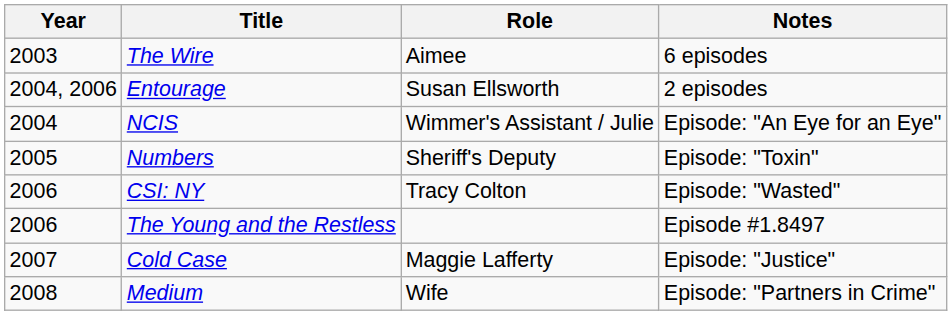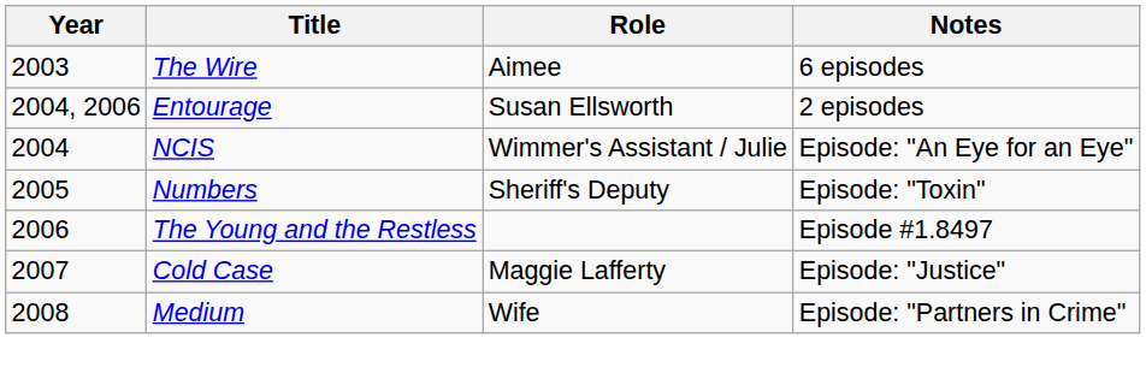- row: 2006 | CSI: NY | Tracy Colton | Episode: "Wasted"
